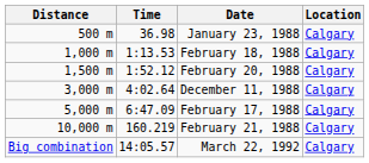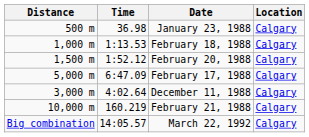rows swapped: December 11, 1988 <-> February 17, 1988
